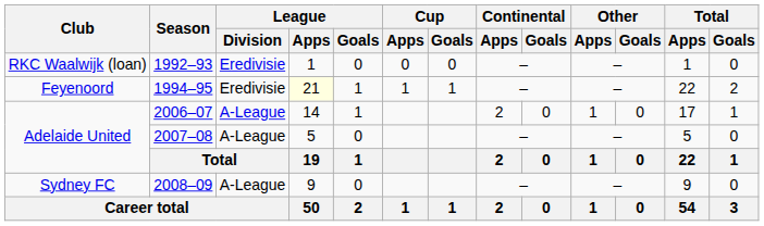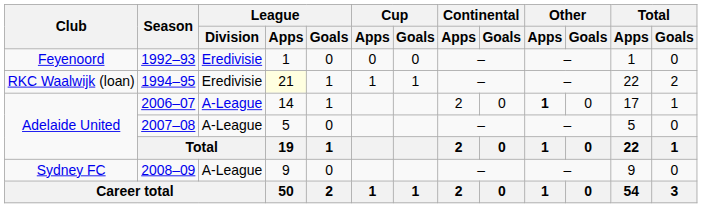1992–93 | Club: RKC Waalwijk (loan) -> Feyenoord
1994–95 | Club: Feyenoord -> RKC Waalwijk (loan)
2006–07 | Other / Apps: normal -> bold
